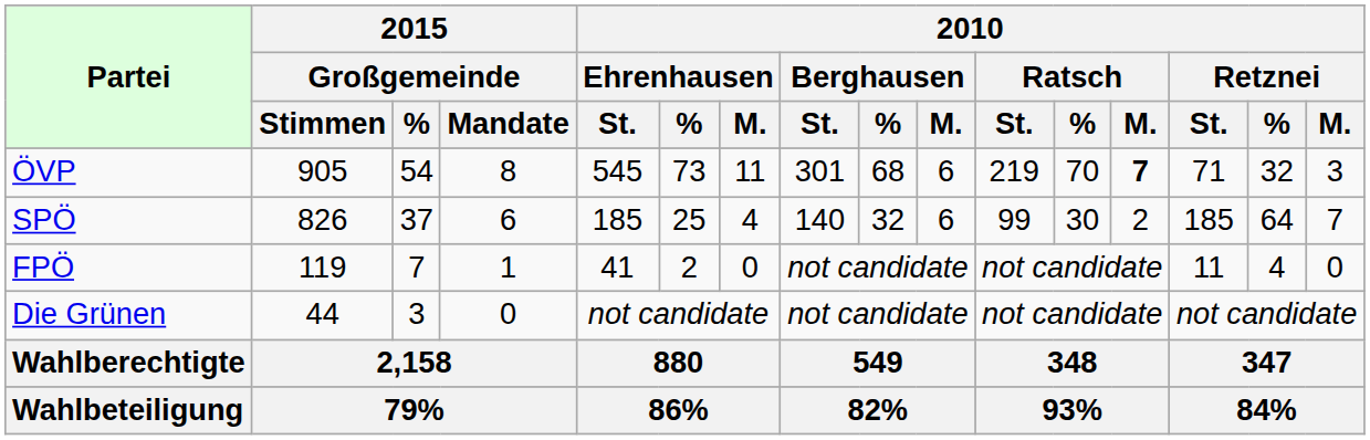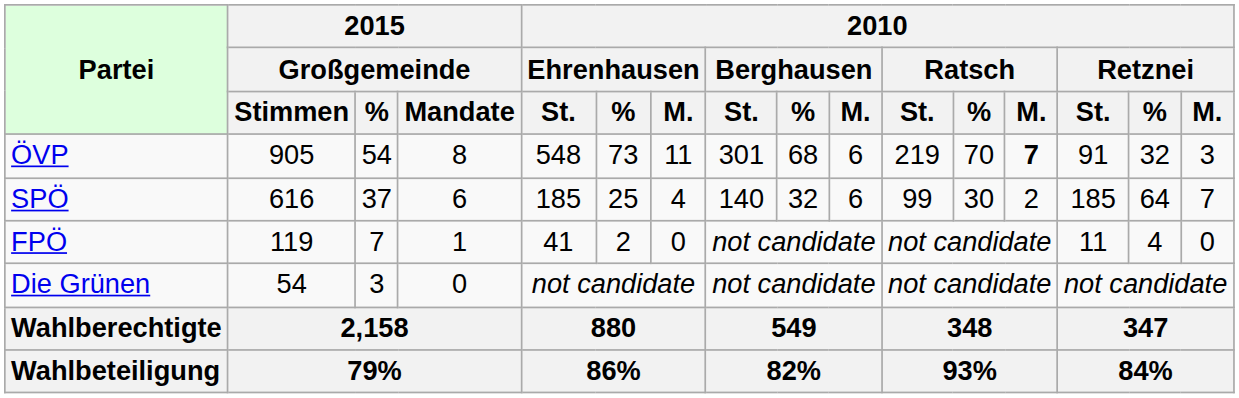ÖVP | 2010 / Ehrenhausen / St.: 545 -> 548
ÖVP | 2010 / Retznei / St.: 71 -> 91
SPÖ | 2015 / Großgemeinde / Stimmen: 826 -> 616
Die Grünen | 2015 / Großgemeinde / Stimmen: 44 -> 54
